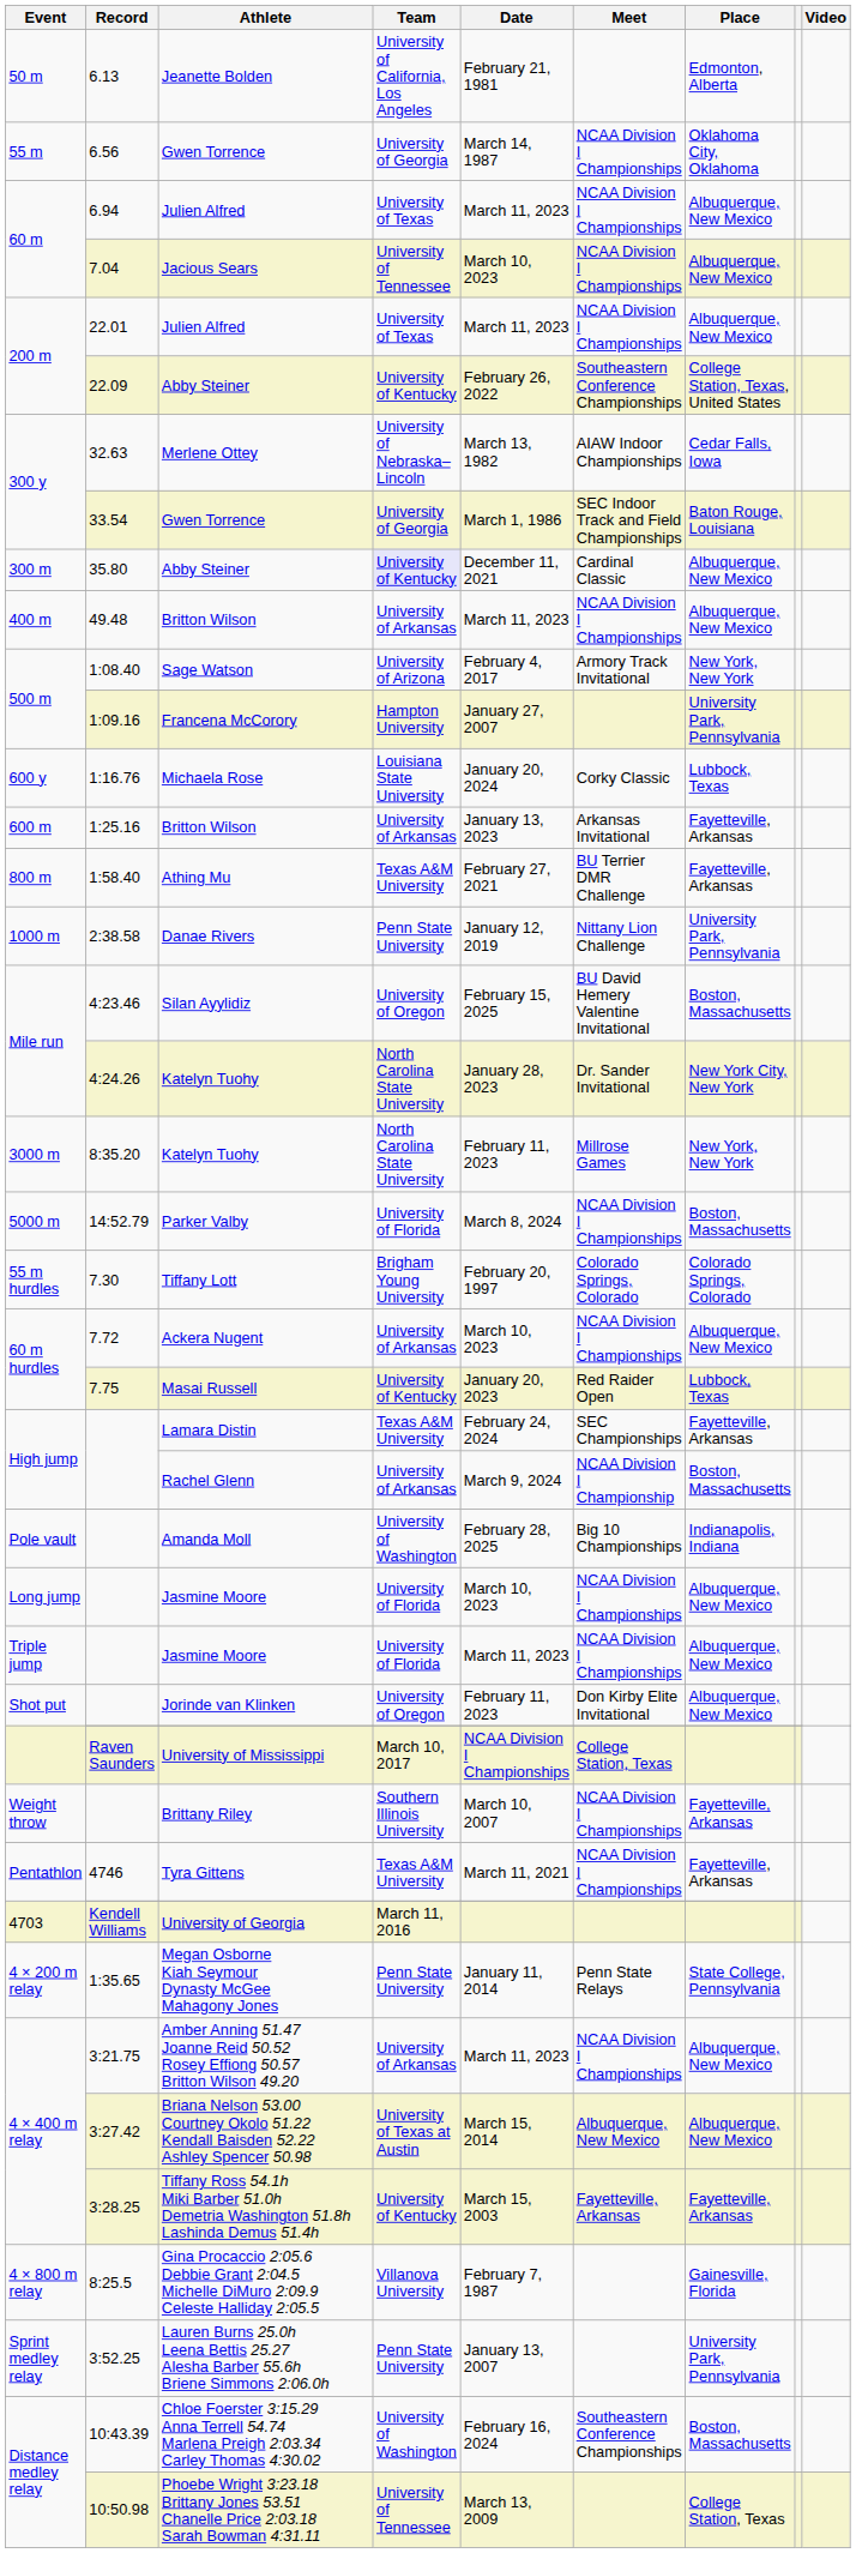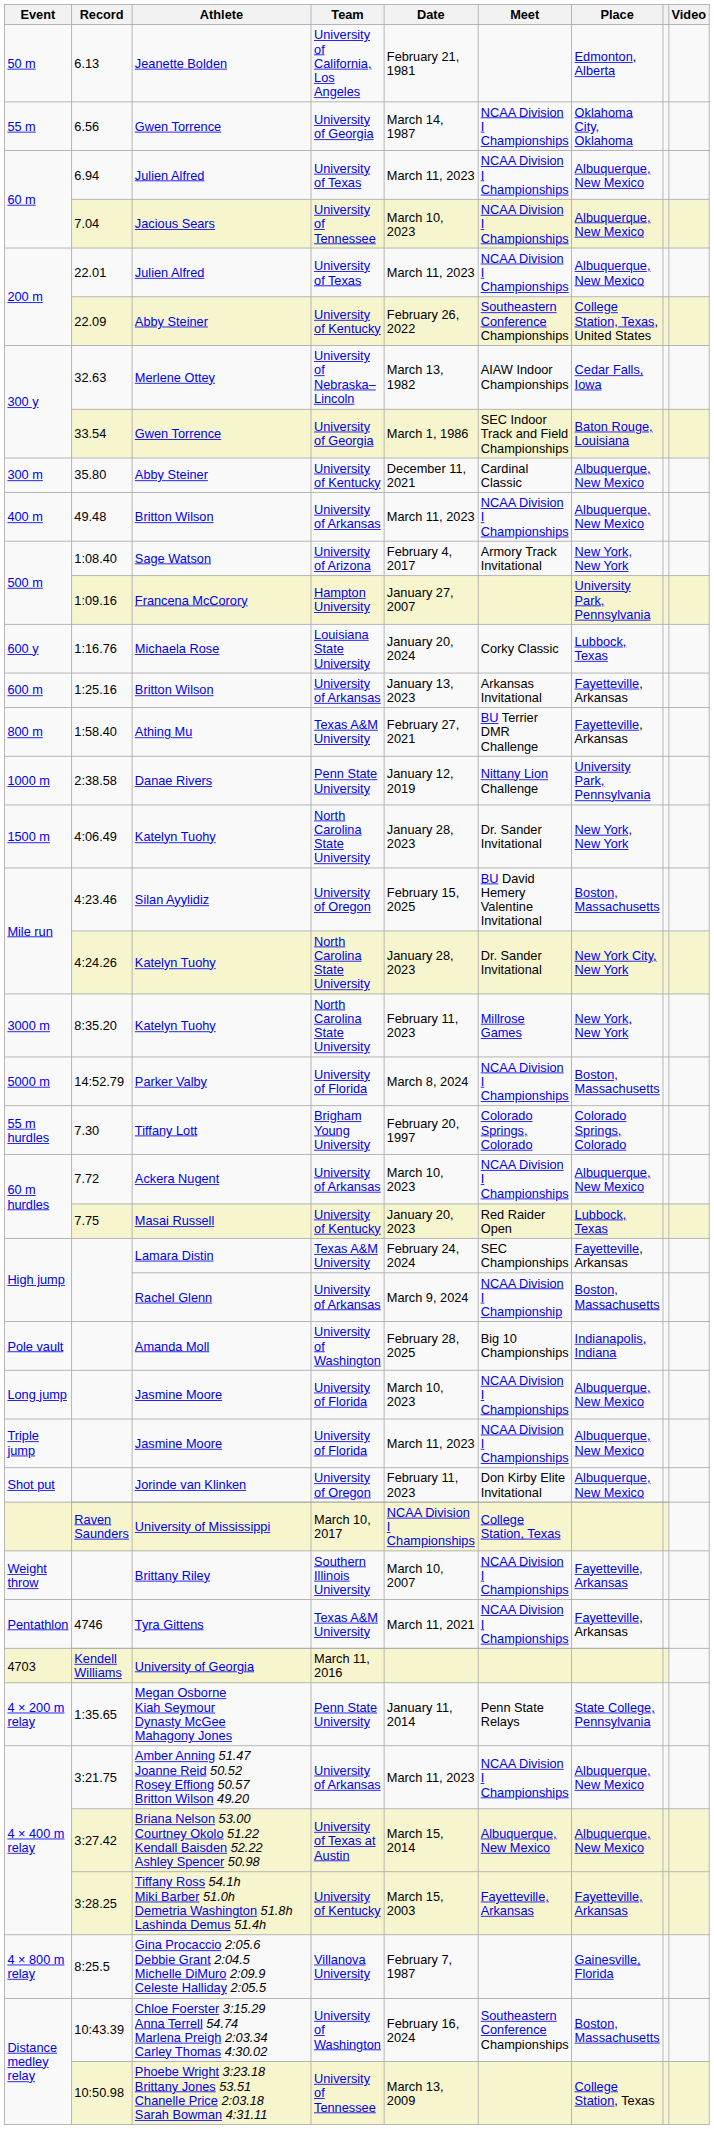35.80 | Team: lavender background -> no background
+ row: 1500 m | 4:06.49 | Katelyn Tuohy | North Carolina State University | January 28, 2023 | Dr. Sander Invitational | New York, New York
- row: Sprint medley relay | 3:52.25 | Lauren Burns 25.0h Leena Bettis 25.27 Alesha Barber 55.6h Briene Simmons 2:06.0h | Penn State University | January 13, 2007 | University Park, Pennsylvania
